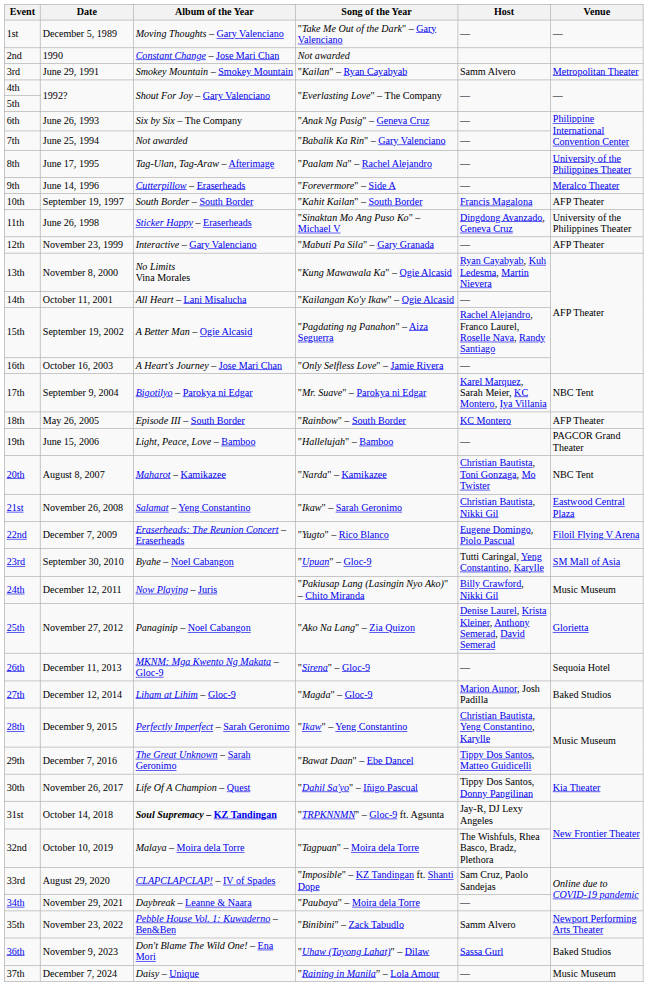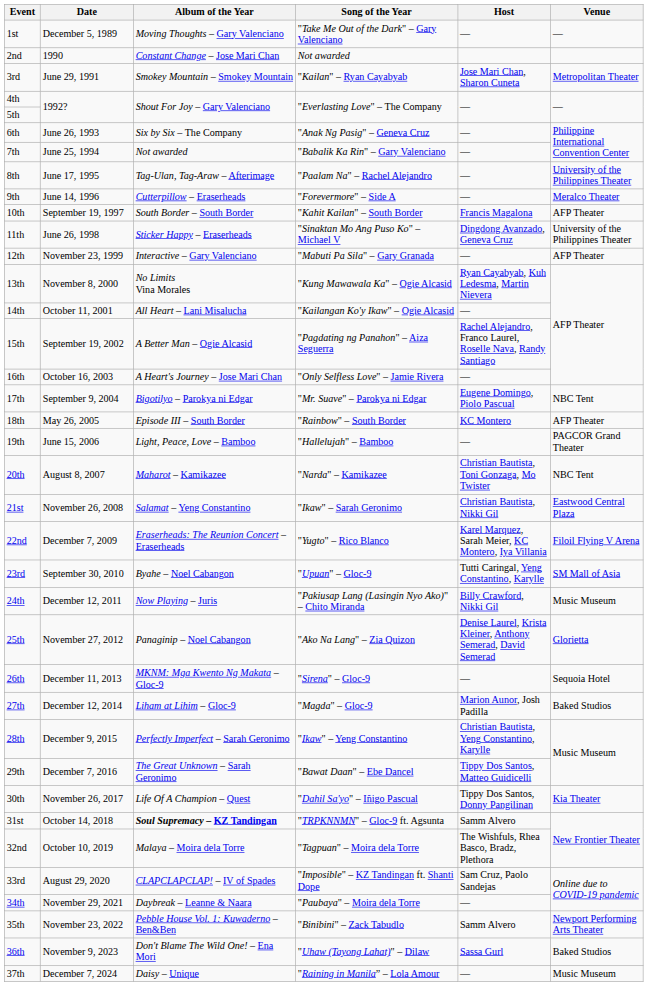3rd | Host: Samm Alvero -> Jose Mari Chan, Sharon Cuneta
17th | Host: Karel Marquez, Sarah Meier, KC Montero, Iya Villania -> Eugene Domingo, Piolo Pascual
22nd | Host: Eugene Domingo, Piolo Pascual -> Karel Marquez, Sarah Meier, KC Montero, Iya Villania
31st | Host: Jay-R, DJ Lexy Angeles -> Samm Alvero
